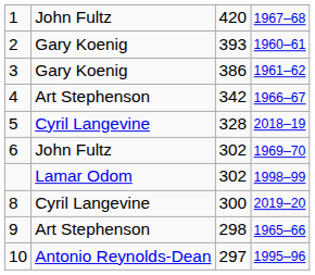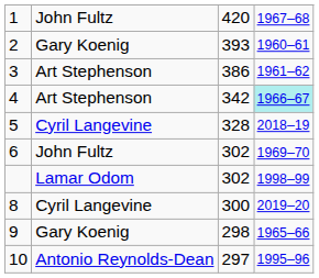3 | column 2: Gary Koenig -> Art Stephenson
4 | column 4: no background -> paleturquoise background
9 | column 2: Art Stephenson -> Gary Koenig
